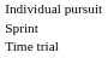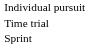rows swapped: Sprint <-> Time trial
